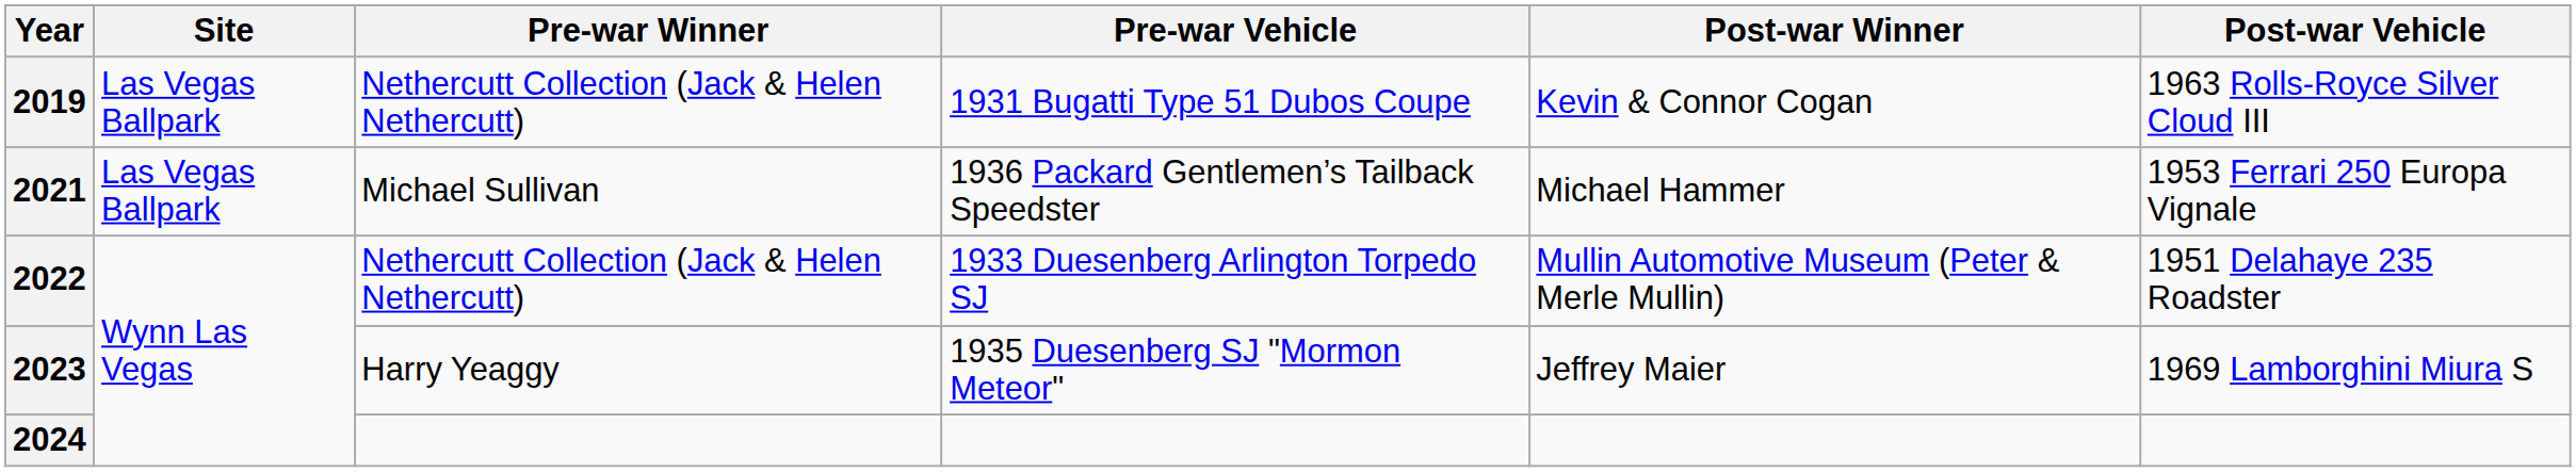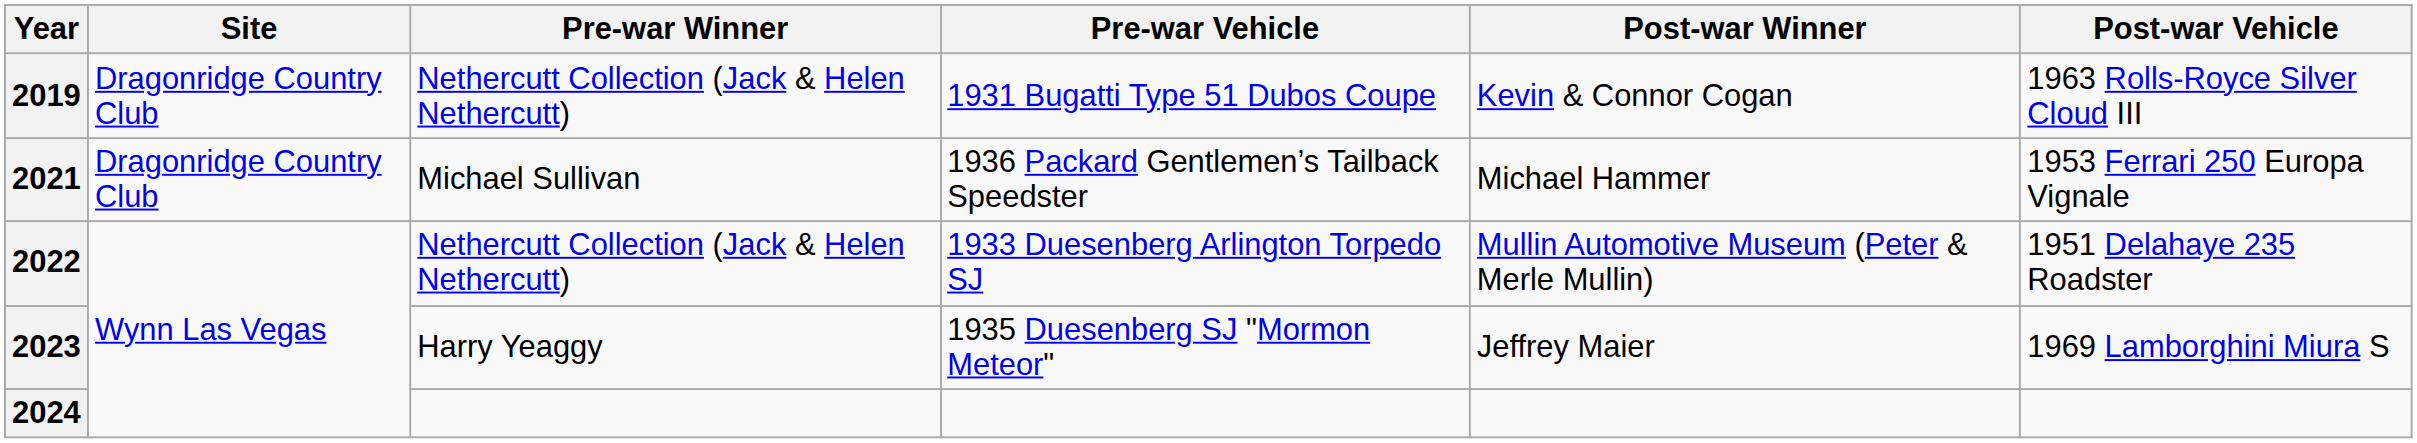2019 | Site: Las Vegas Ballpark -> Dragonridge Country Club
2021 | Site: Las Vegas Ballpark -> Dragonridge Country Club
